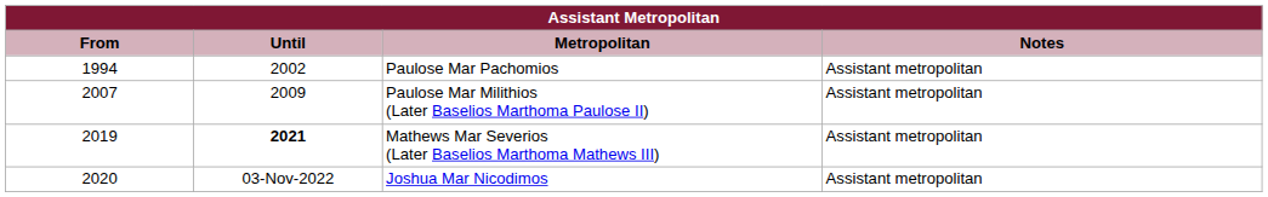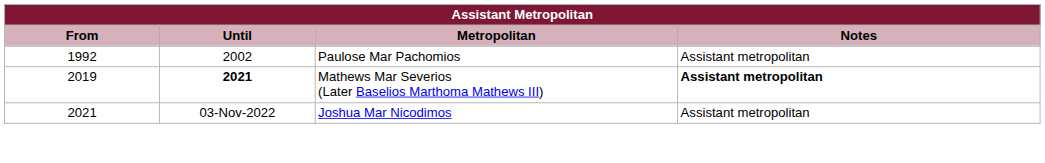Paulose Mar Pachomios | From: 1994 -> 1992
- row: 2007 | 2009 | Paulose Mar Milithios (Later Baselios Marthoma Paulose II) | Assistant metropolitan
Mathews Mar Severios (Later Baselios Marthoma Mathews III) | Notes: normal -> bold
Joshua Mar Nicodimos | From: 2020 -> 2021
